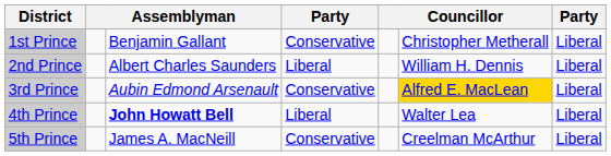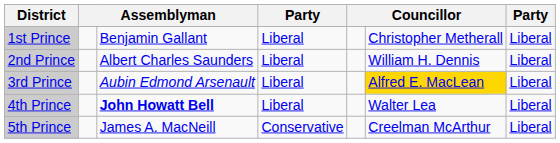1st Prince | column 4: Conservative -> Liberal
3rd Prince | column 4: Conservative -> Liberal
